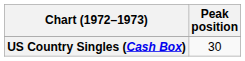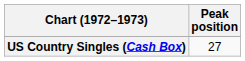US Country Singles (Cash Box) | Peak position: 30 -> 27
